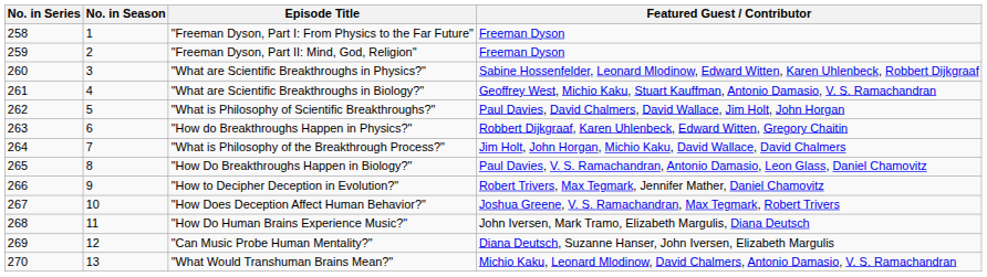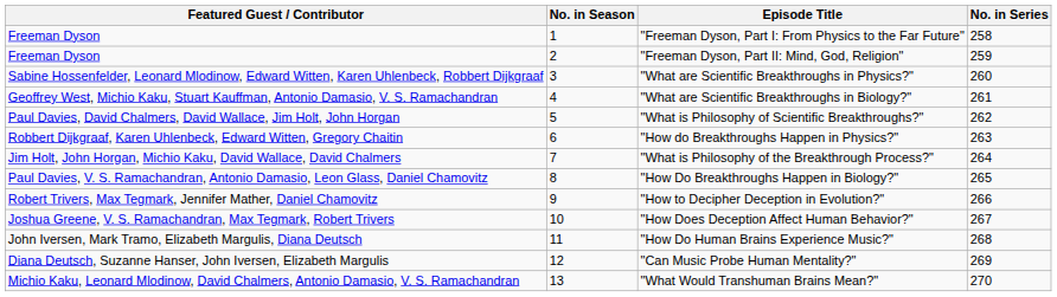columns swapped: No. in Series <-> Featured Guest / Contributor
